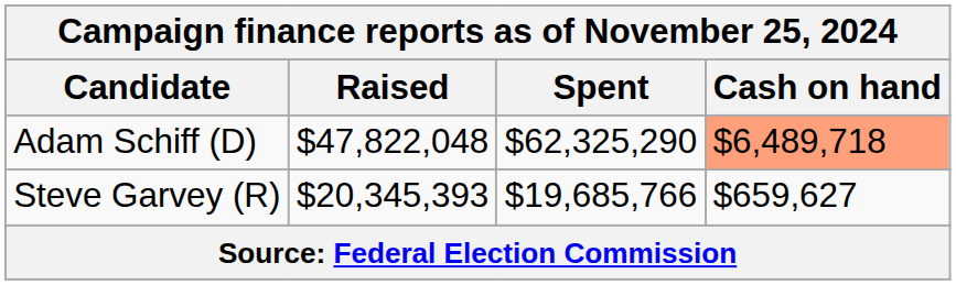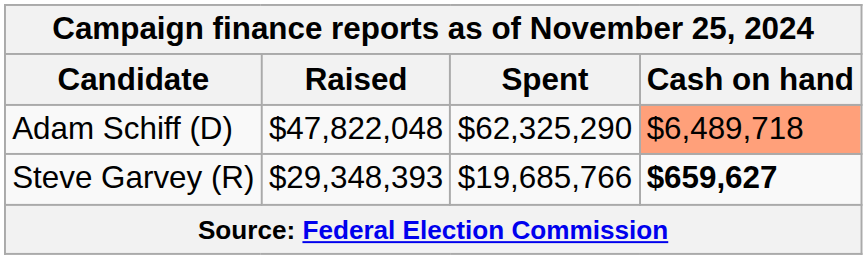Steve Garvey (R) | Raised: $20,345,393 -> $29,348,393
Steve Garvey (R) | Cash on hand: normal -> bold
